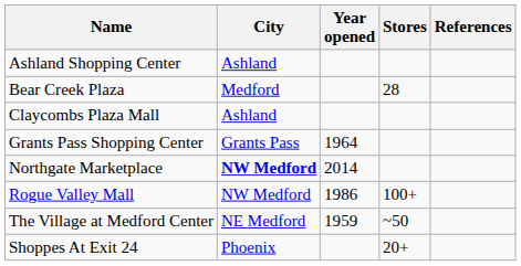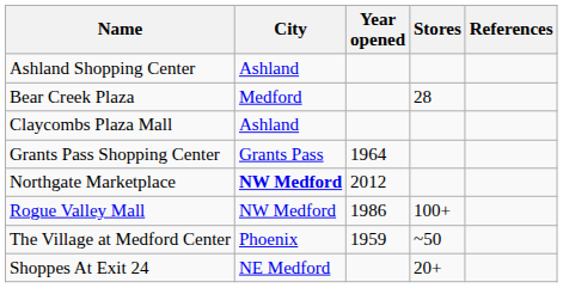Northgate Marketplace | Year opened: 2014 -> 2012
The Village at Medford Center | City: NE Medford -> Phoenix
Shoppes At Exit 24 | City: Phoenix -> NE Medford
